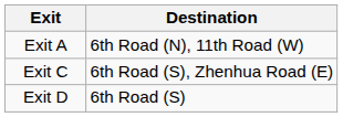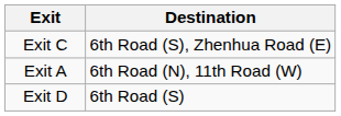rows swapped: Exit A <-> Exit C
